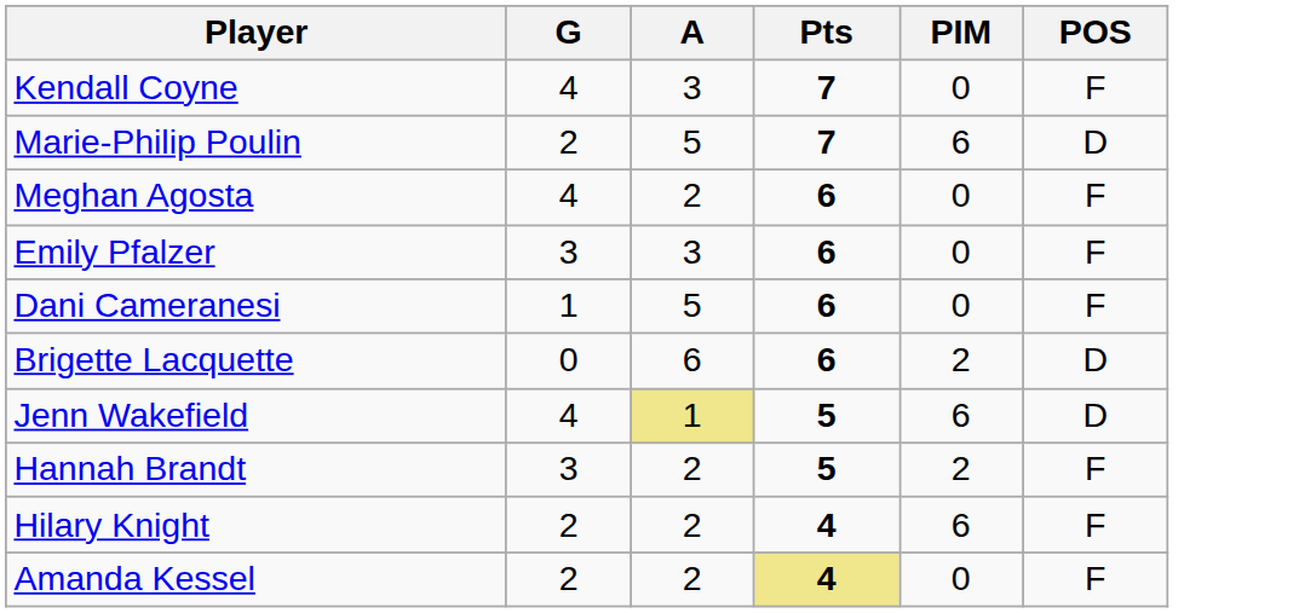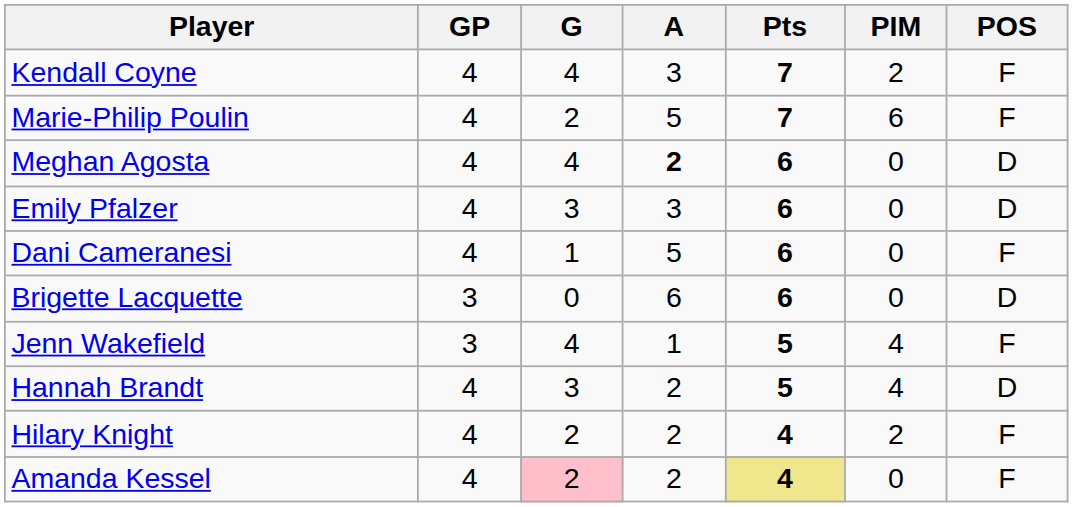+ column: GP | 4 | 4 | 4 | 4 | 4 | 3 | 3 | 4 | 4 | 4
Kendall Coyne | PIM: 0 -> 2
Marie-Philip Poulin | POS: D -> F
Meghan Agosta | A: normal -> bold
Meghan Agosta | POS: F -> D
Emily Pfalzer | POS: F -> D
Brigette Lacquette | PIM: 2 -> 0
Jenn Wakefield | A: khaki background -> no background
Jenn Wakefield | PIM: 6 -> 4
Jenn Wakefield | POS: D -> F
Hannah Brandt | PIM: 2 -> 4
Hannah Brandt | POS: F -> D
Hilary Knight | PIM: 6 -> 2
Amanda Kessel | G: no background -> pink background
